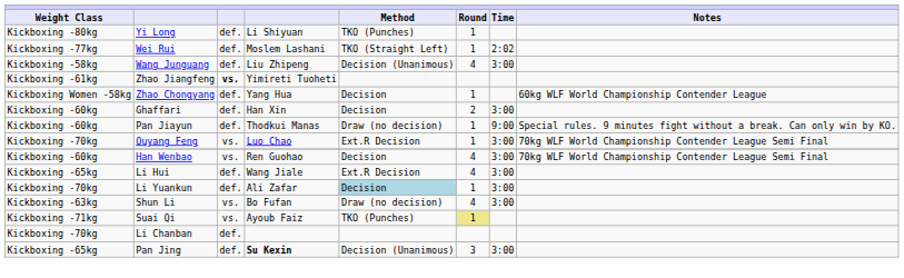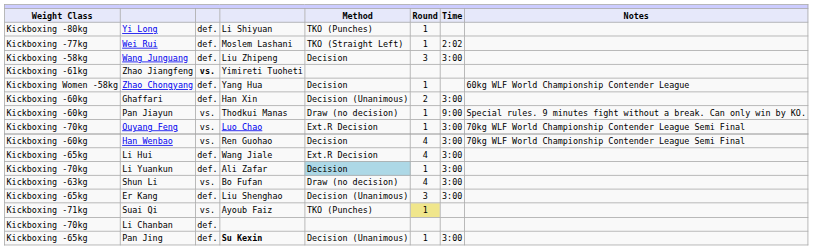Wang Junguang | Method: Decision (Unanimous) -> Decision
Wang Junguang | Round: 4 -> 3
Ghaffari | Method: Decision -> Decision (Unanimous)
Pan Jiayun | column 3: def. -> vs.
+ row: Kickboxing -65kg | Er Kang | def. | Liu Shenghao | Decision (Unanimous) | 3 | 3:00
Pan Jing | Round: 3 -> 1
